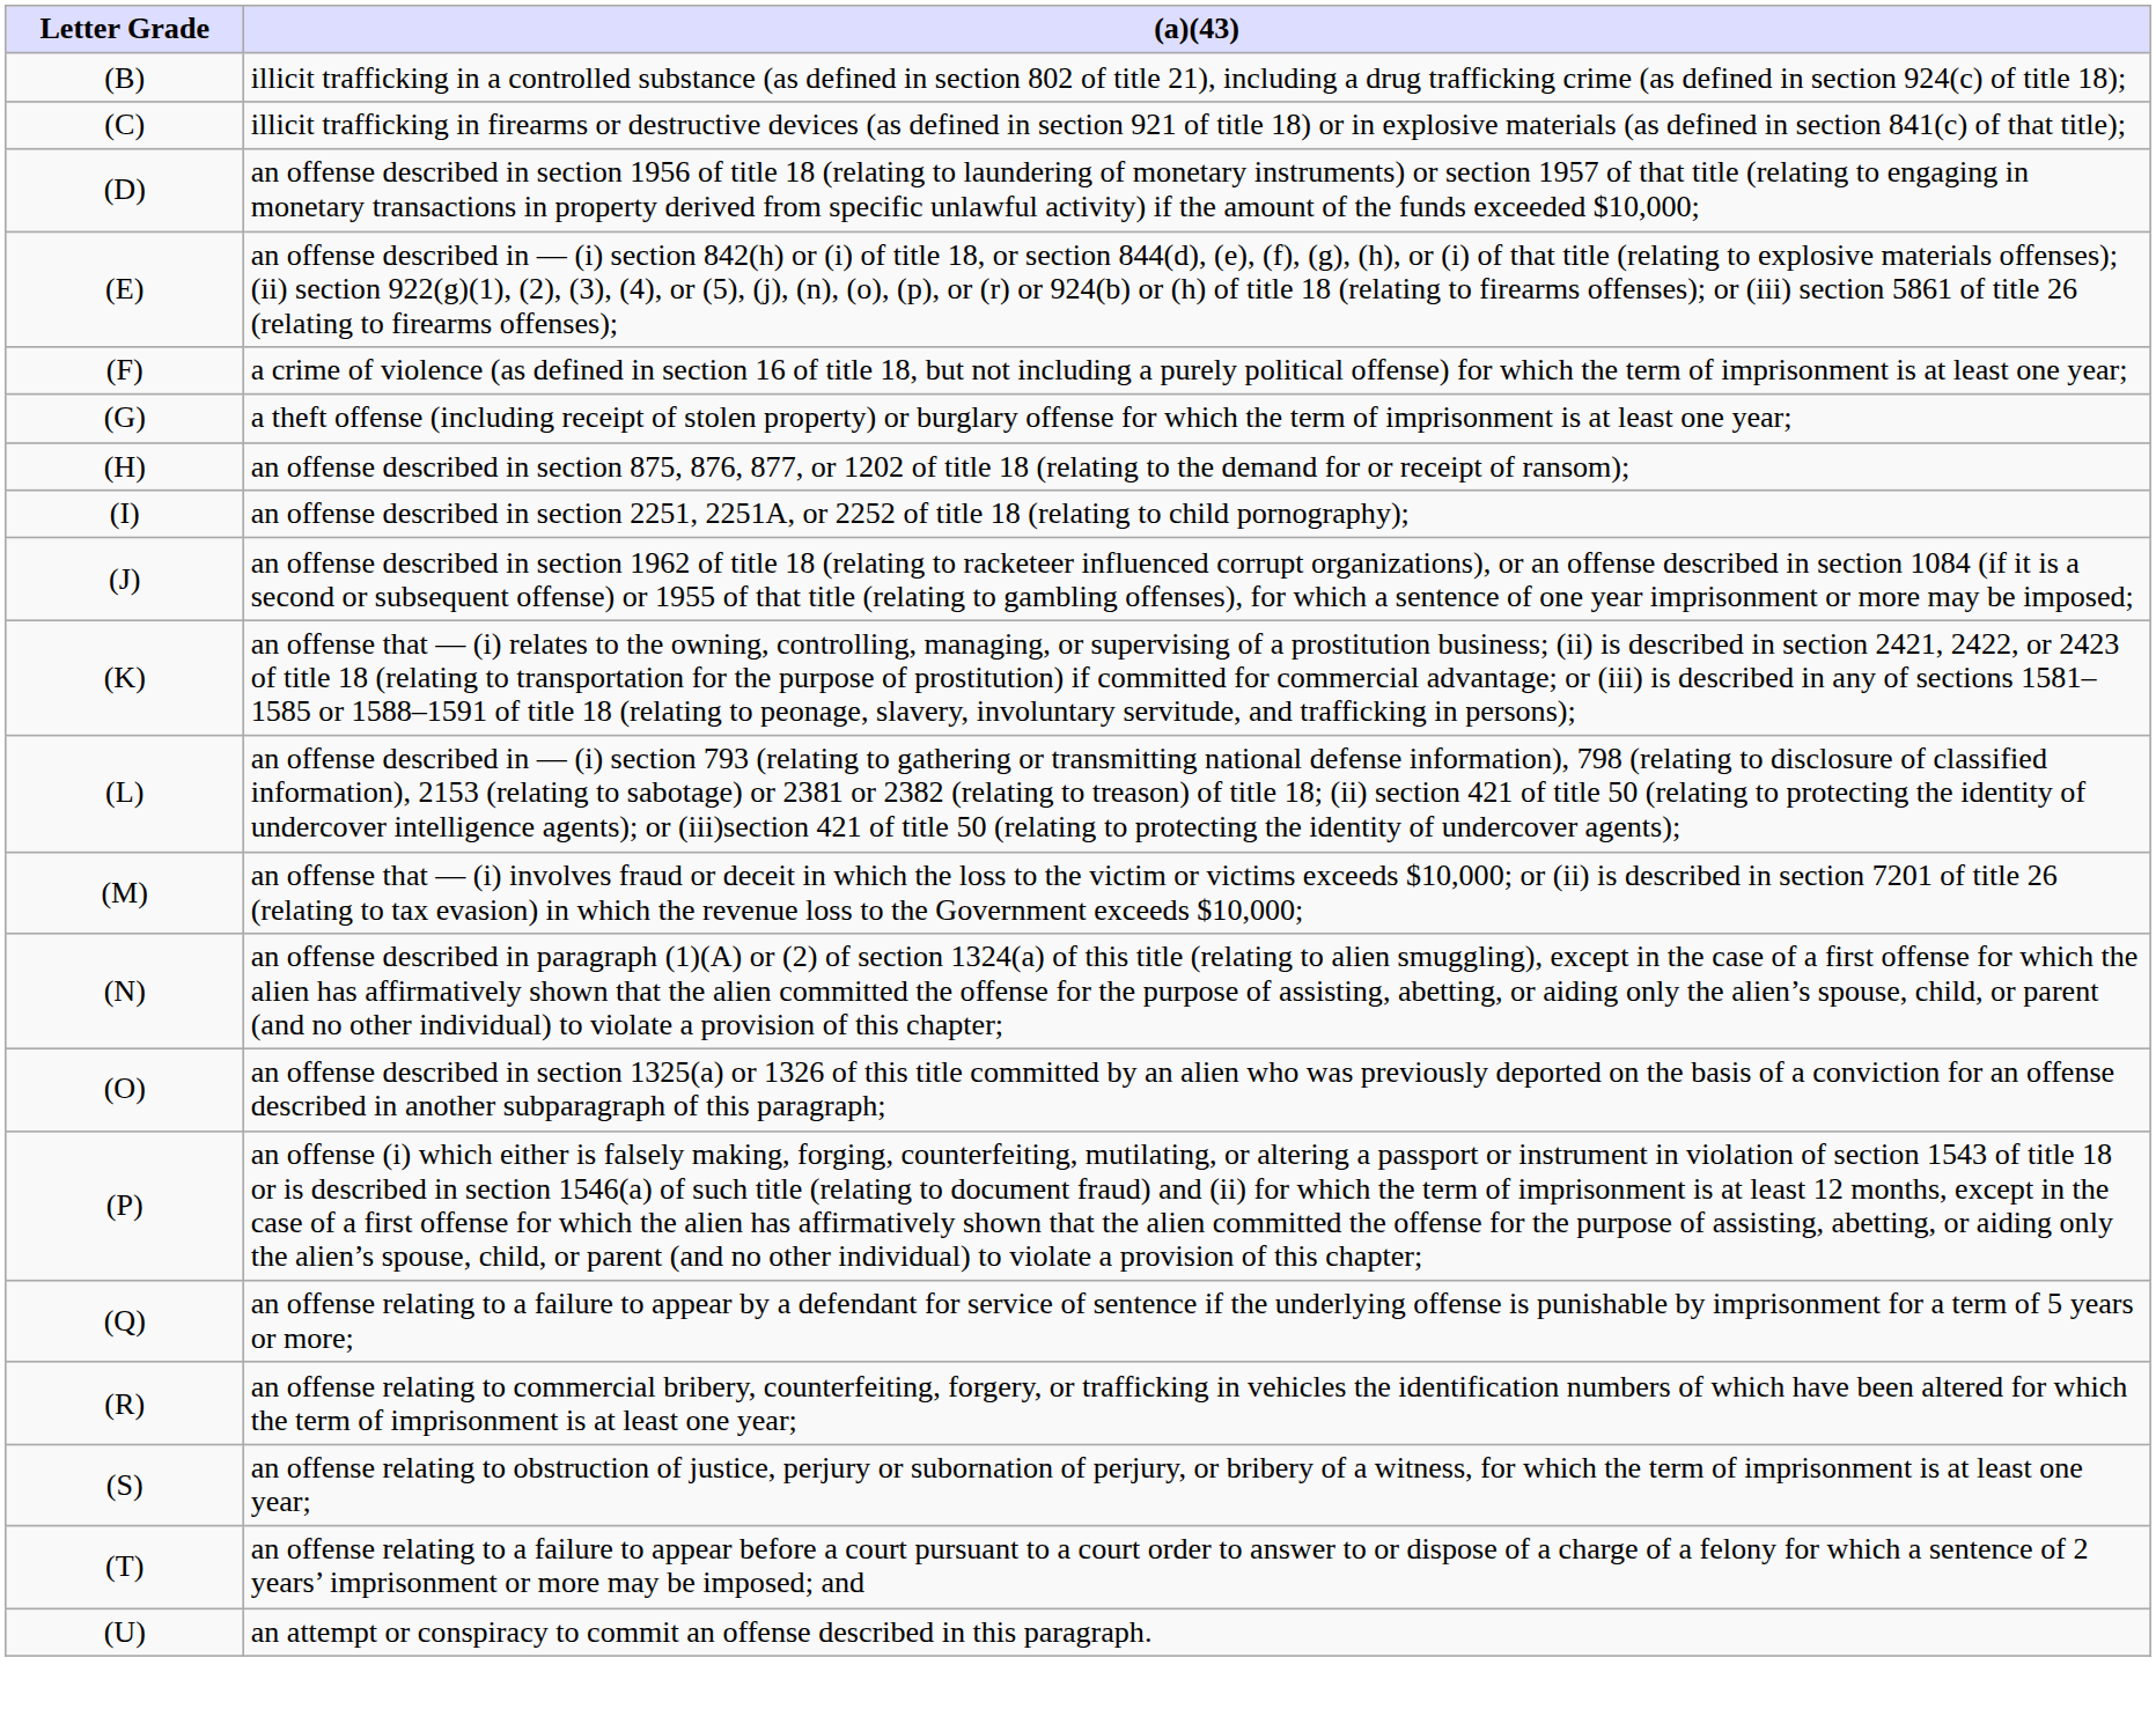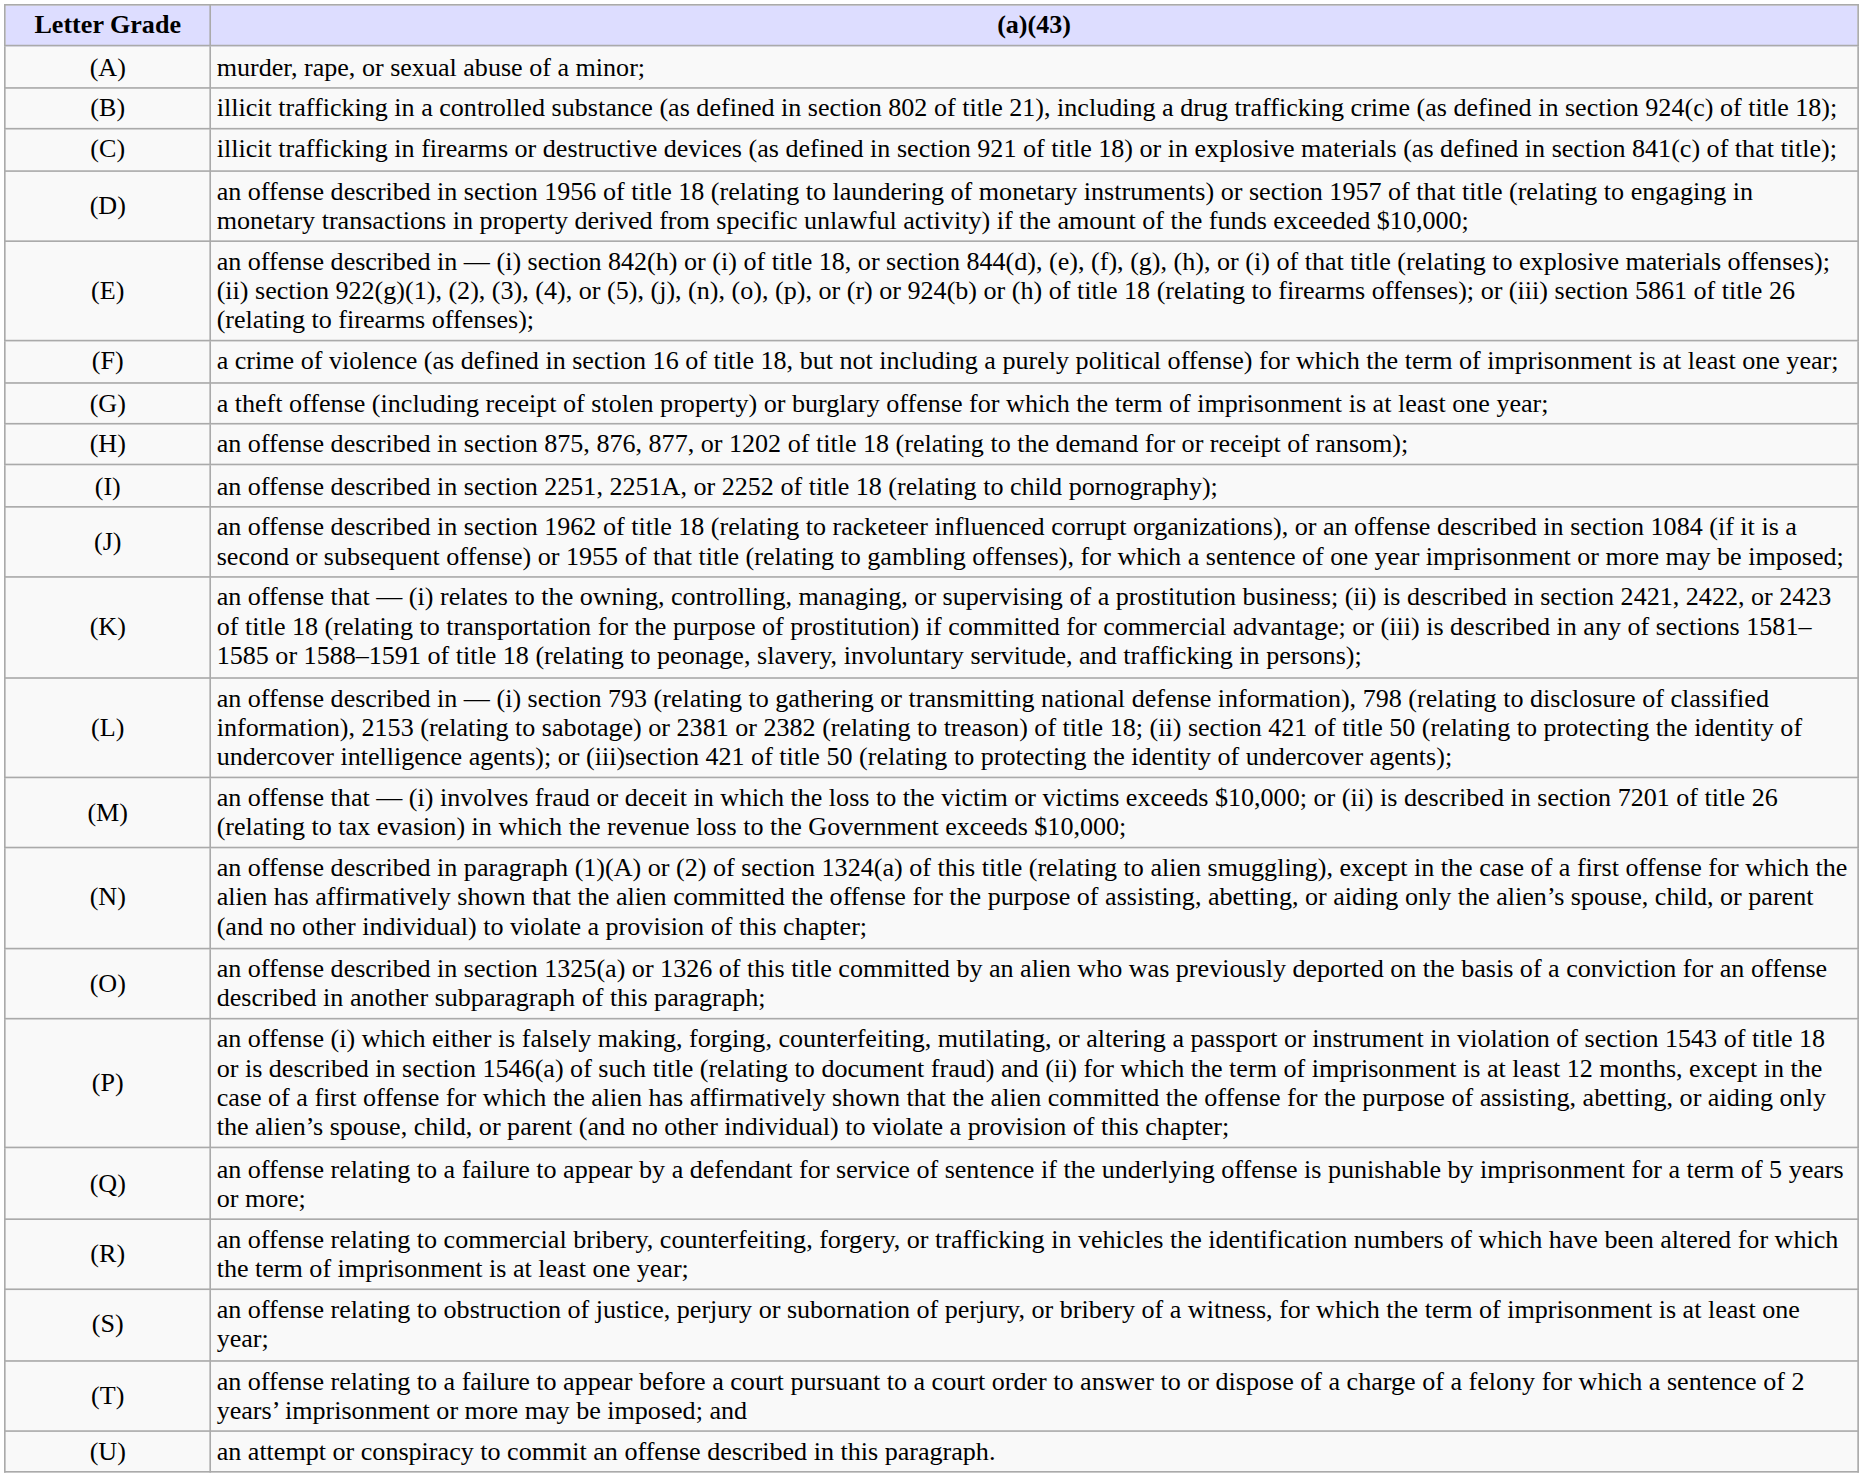+ row: (A) | murder, rape, or sexual abuse of a minor;
